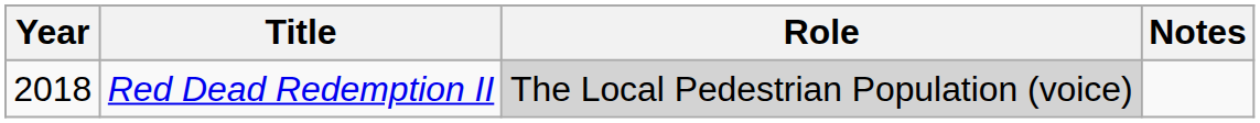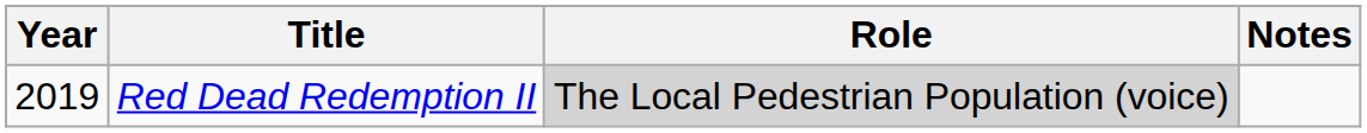Red Dead Redemption II | Year: 2018 -> 2019
